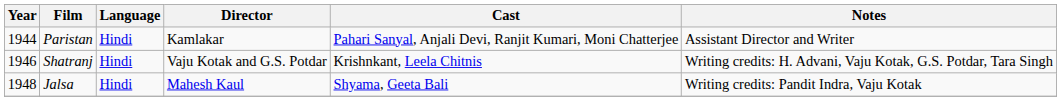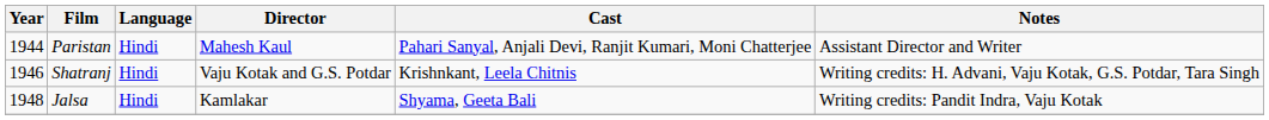Paristan | Director: Kamlakar -> Mahesh Kaul
Jalsa | Director: Mahesh Kaul -> Kamlakar
